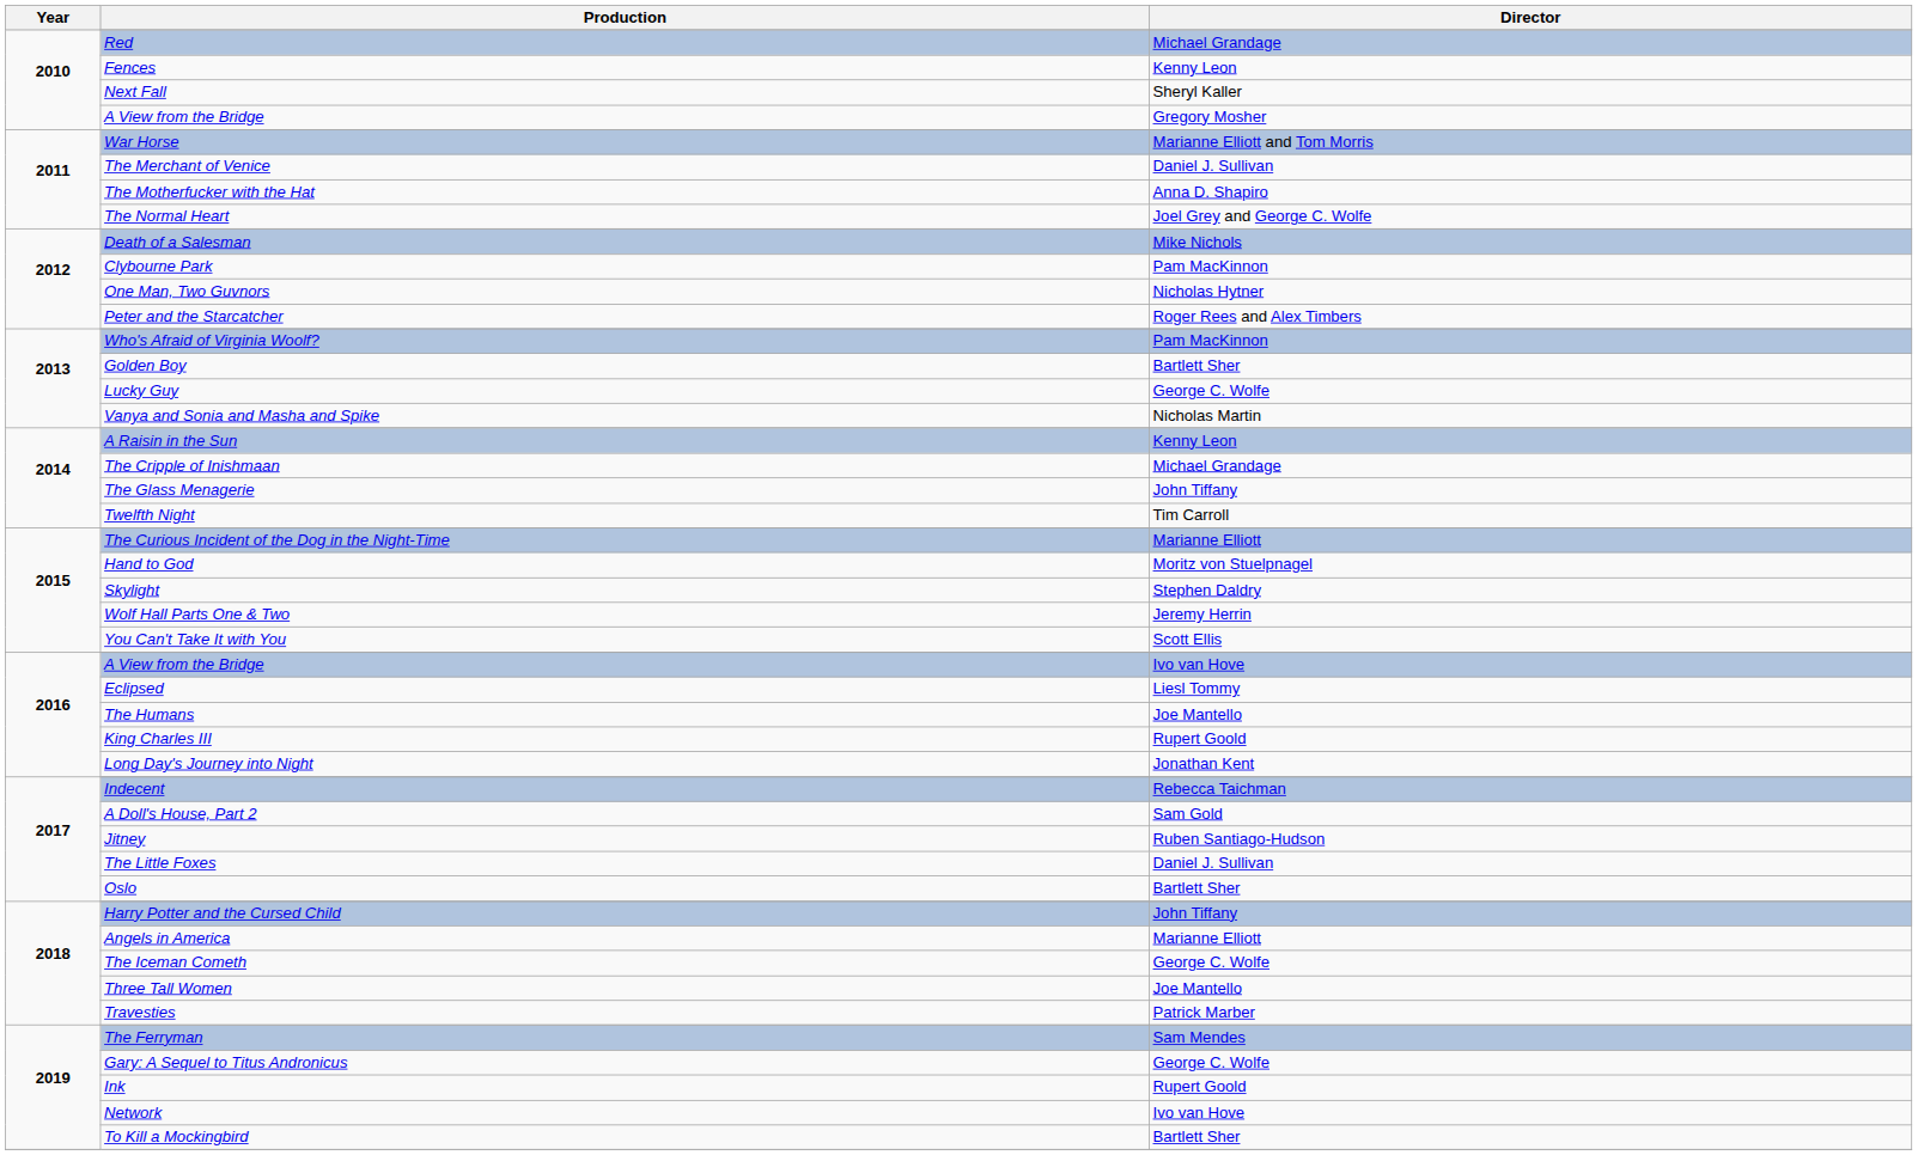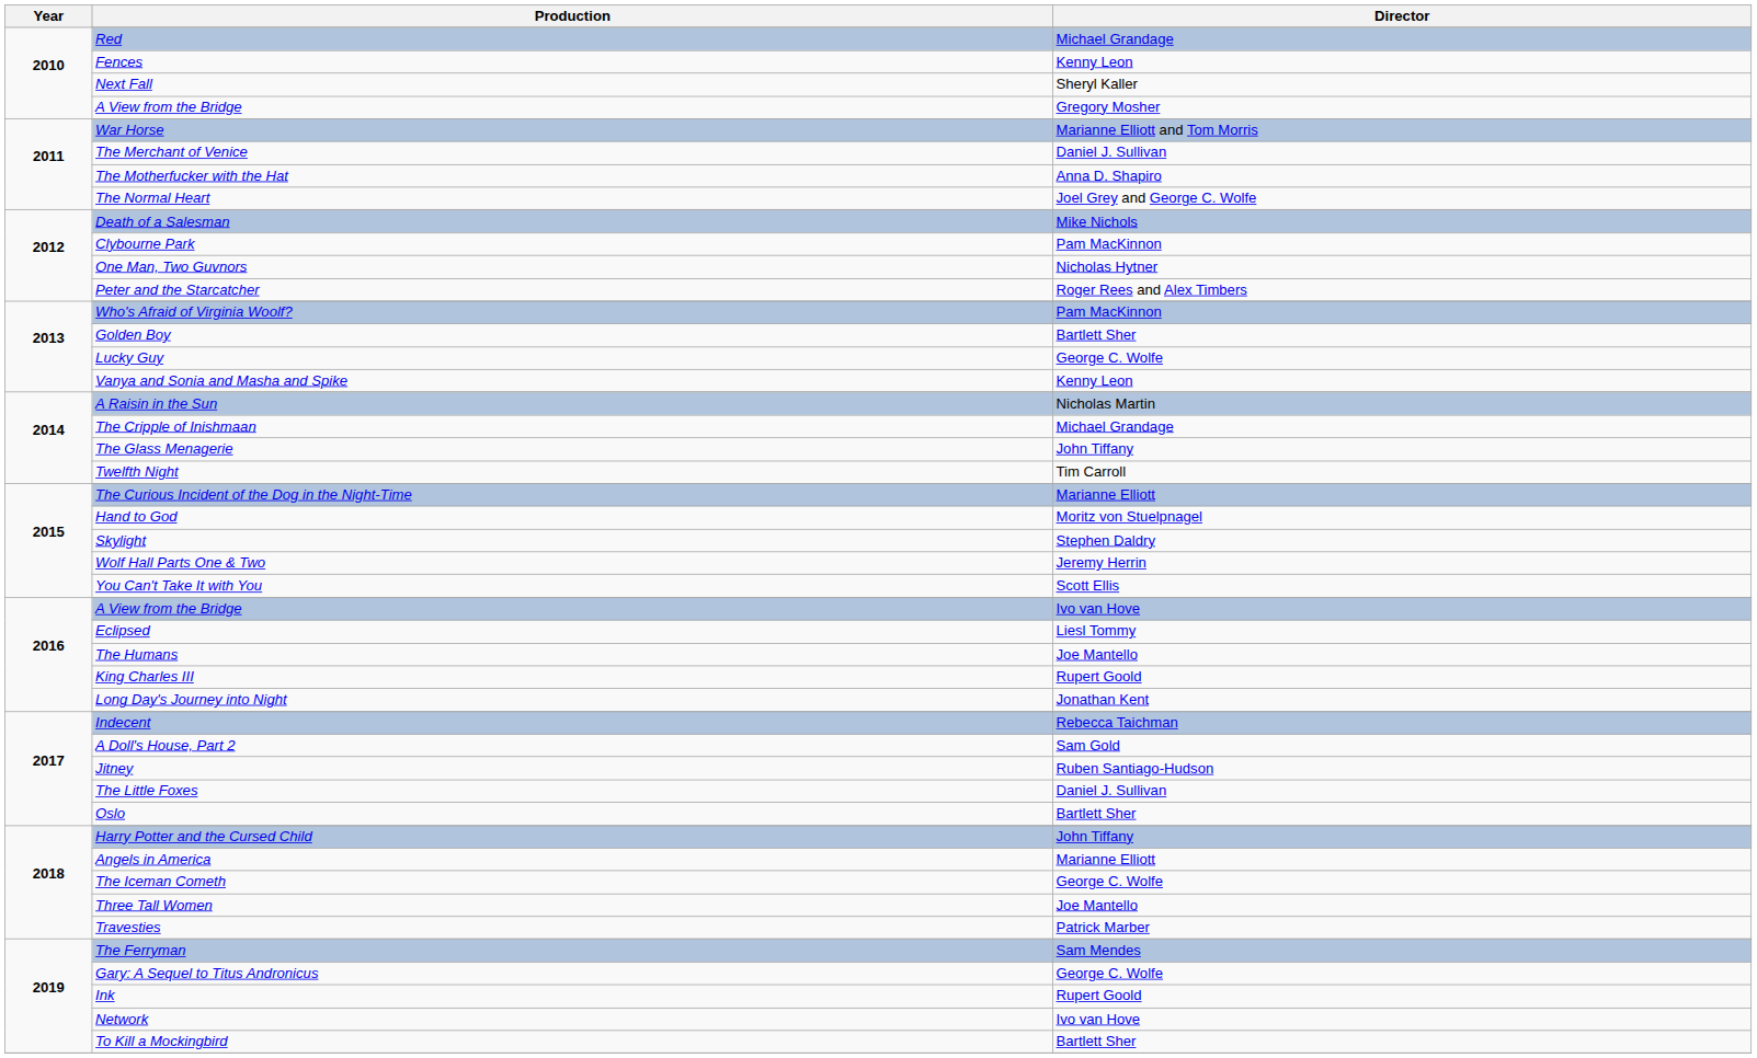Vanya and Sonia and Masha and Spike | Director: Nicholas Martin -> Kenny Leon
A Raisin in the Sun | Director: Kenny Leon -> Nicholas Martin
